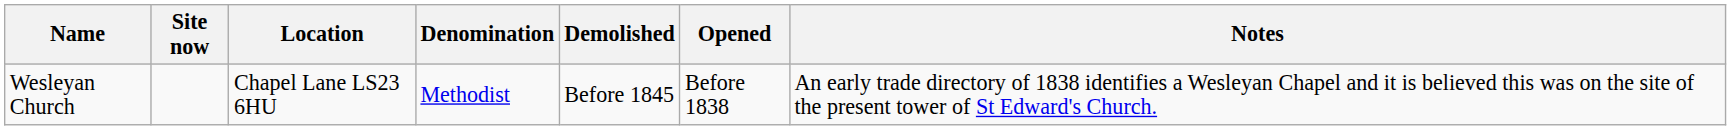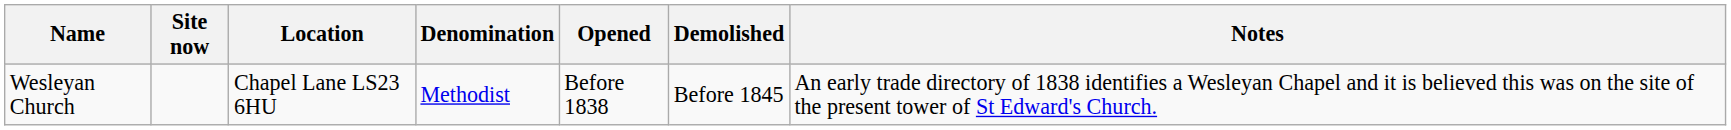columns swapped: Opened <-> Demolished
